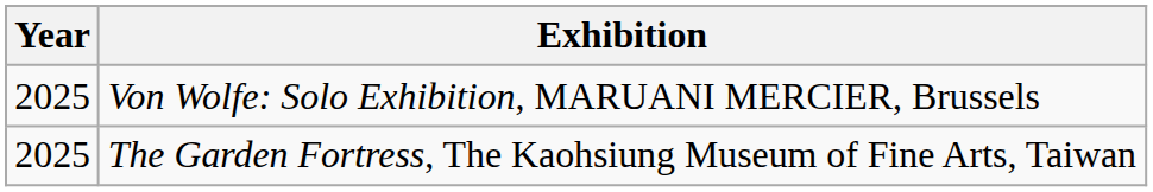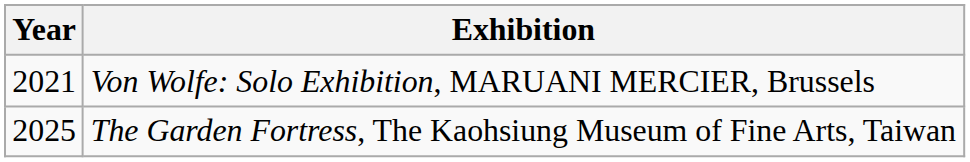Von Wolfe: Solo Exhibition, MARUANI MERCIER, Brussels | Year: 2025 -> 2021
